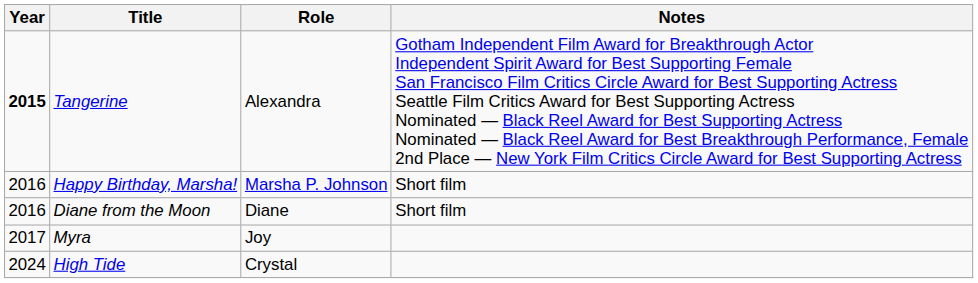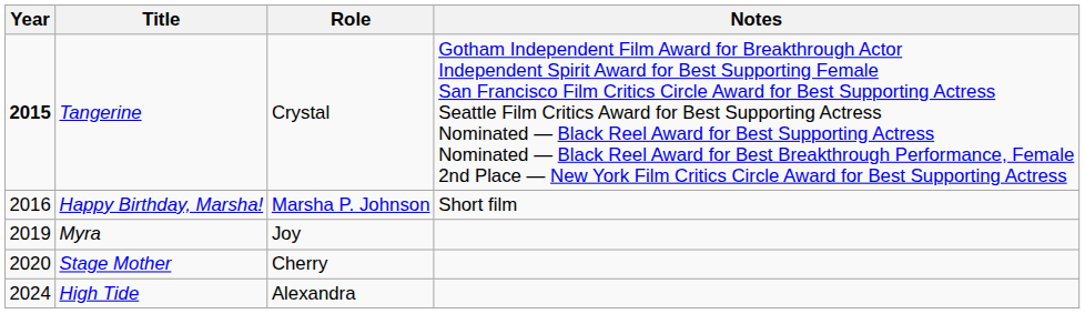Tangerine | Role: Alexandra -> Crystal
- row: 2016 | Diane from the Moon | Diane | Short film
Myra | Year: 2017 -> 2019
+ row: 2020 | Stage Mother | Cherry
High Tide | Role: Crystal -> Alexandra
